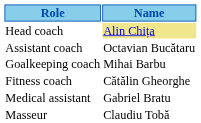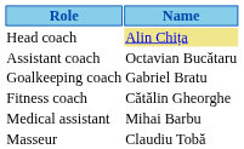Goalkeeping coach | Name: Mihai Barbu -> Gabriel Bratu
Medical assistant | Name: Gabriel Bratu -> Mihai Barbu
